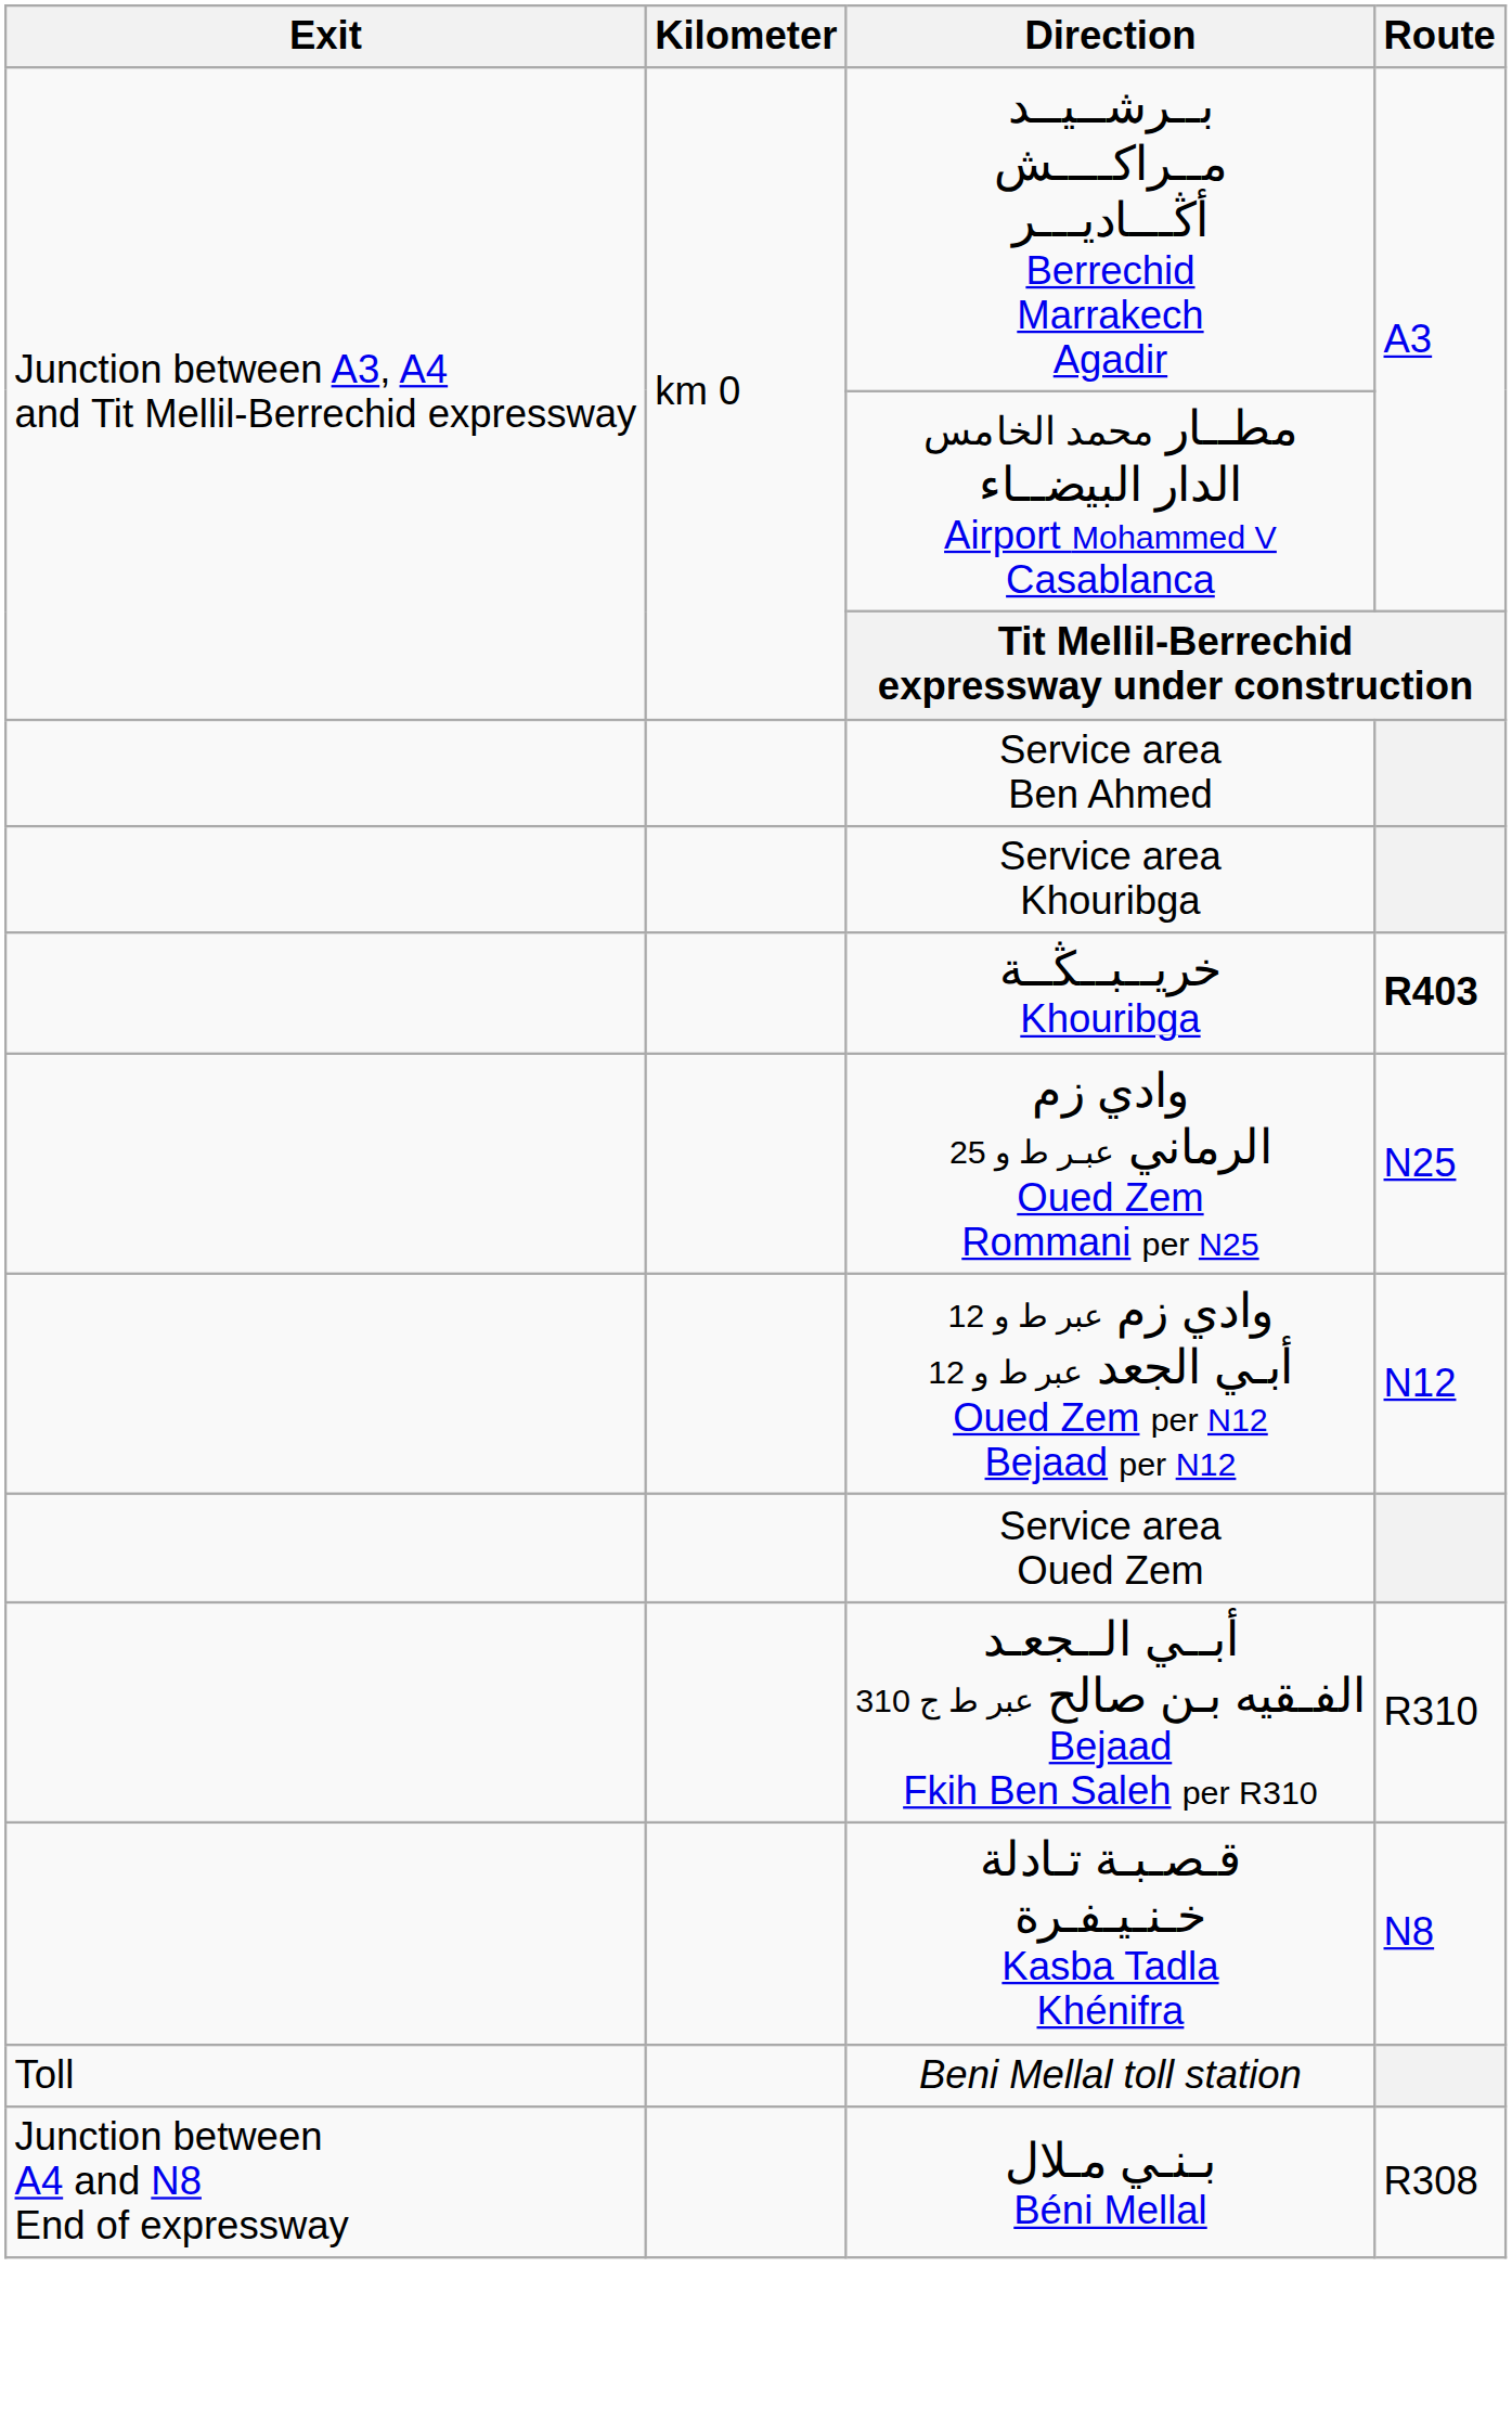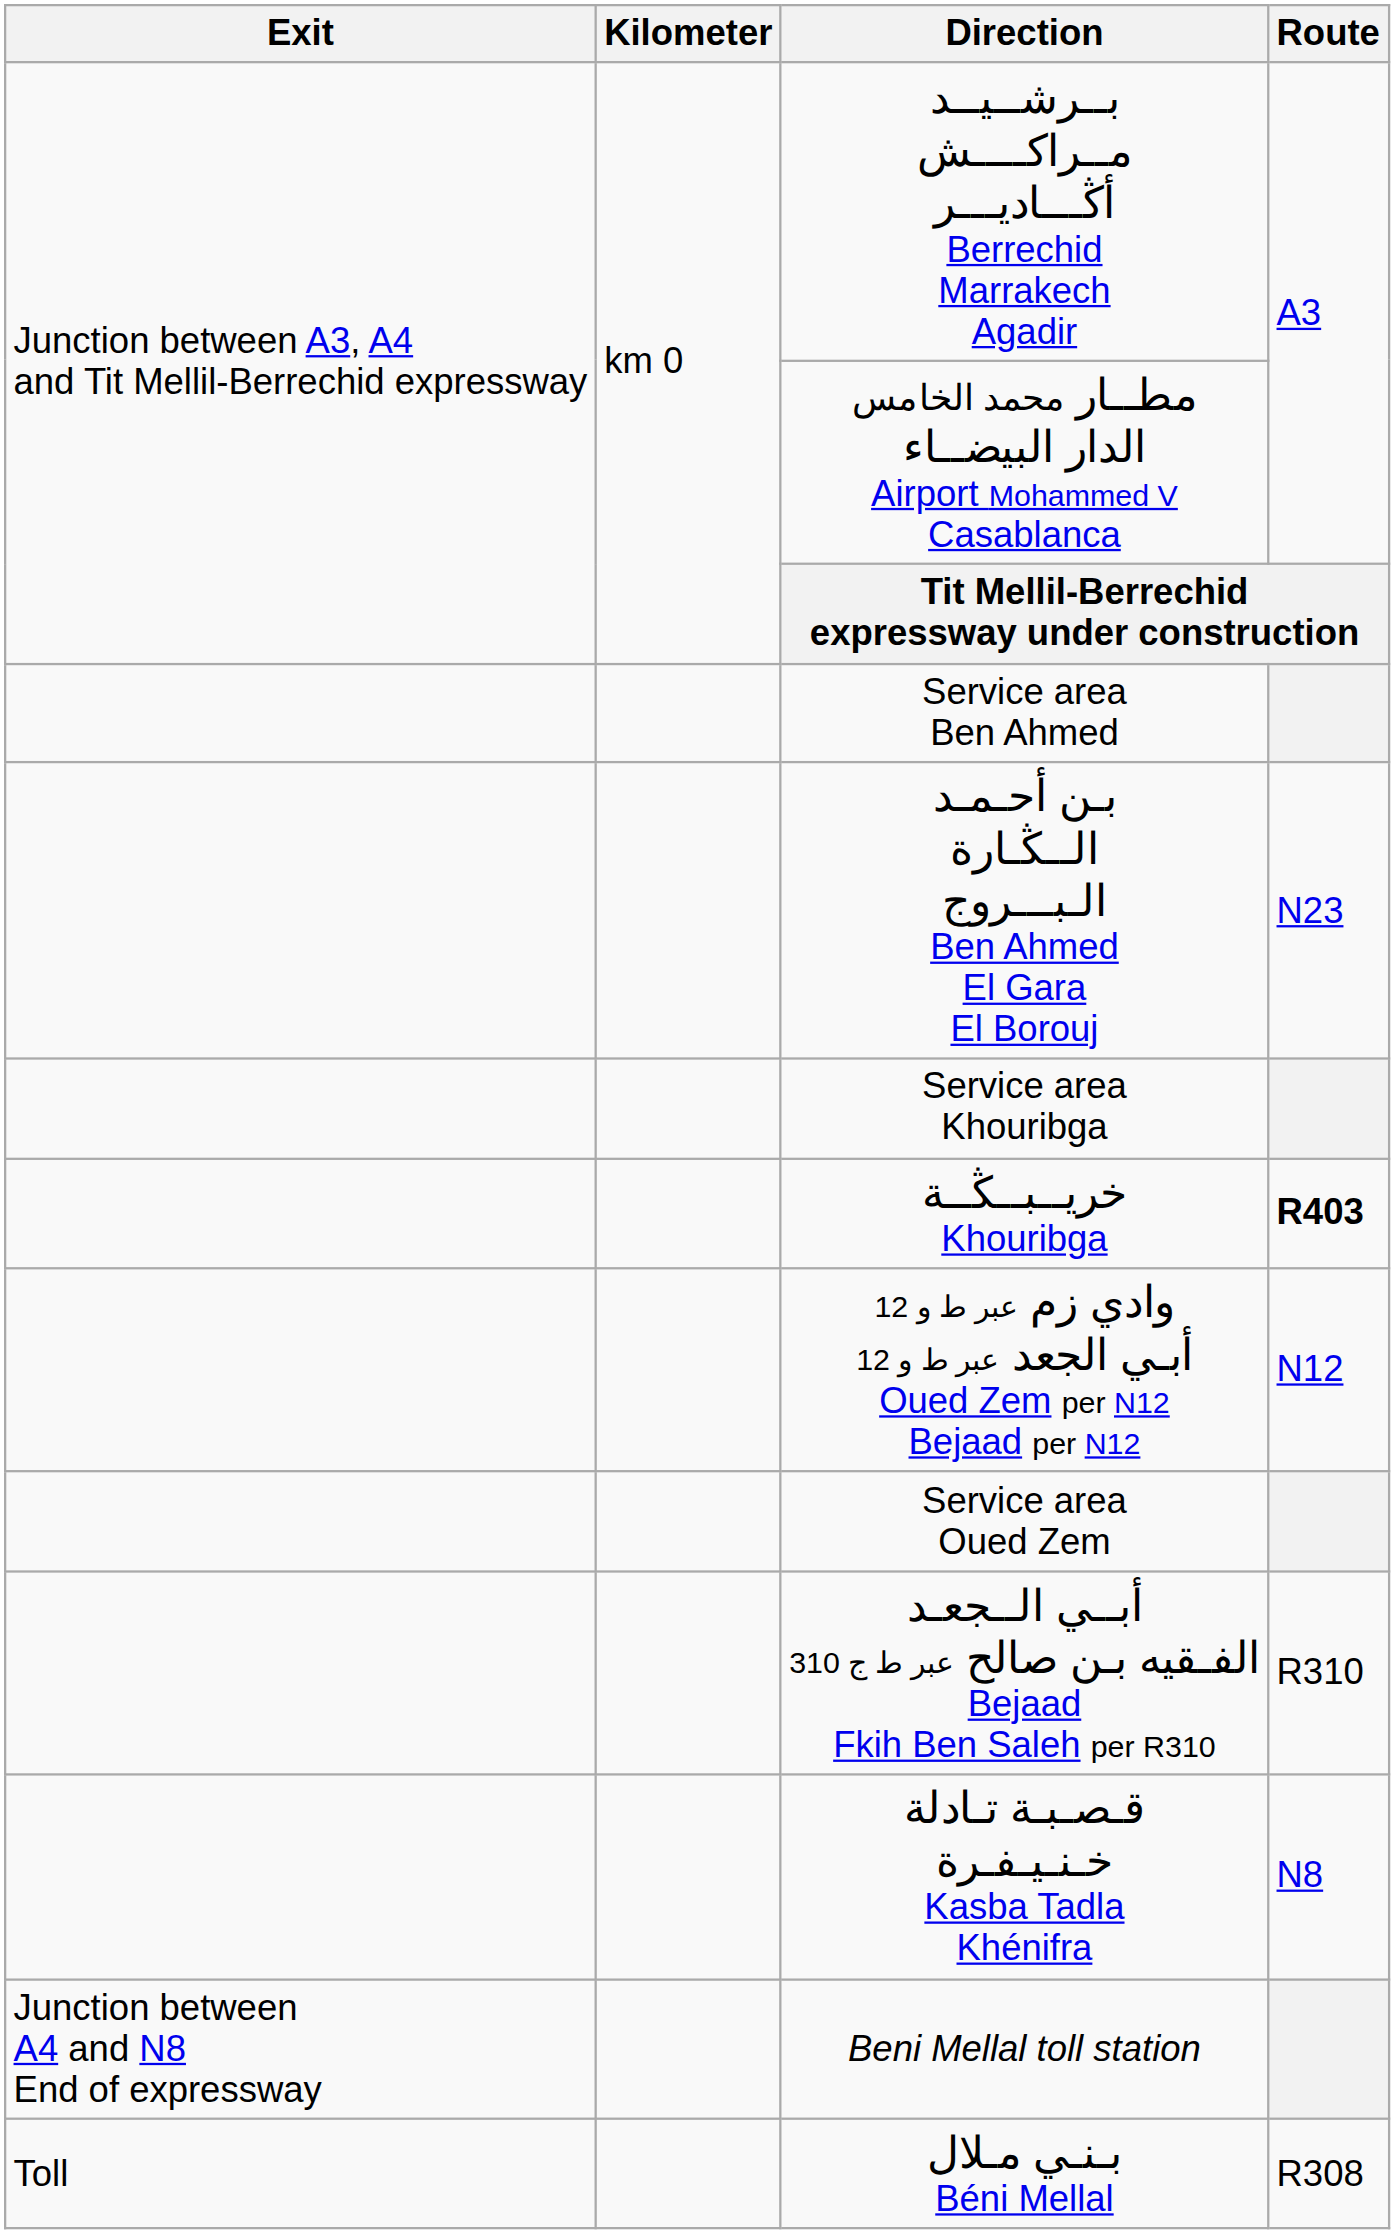+ row: بـن أحـمـد الــڭـارة الـبـــروج Ben Ahmed El Gara El Borouj | N23
- row: وادي زم الرماني عبـر ط و 25 Oued Zem Rommani per N25 | N25
Beni Mellal toll station | Exit: Toll -> Junction between A4 and N8 End of expressway
بـنـي مـلال Béni Mellal | Exit: Junction between A4 and N8 End of expressway -> Toll
